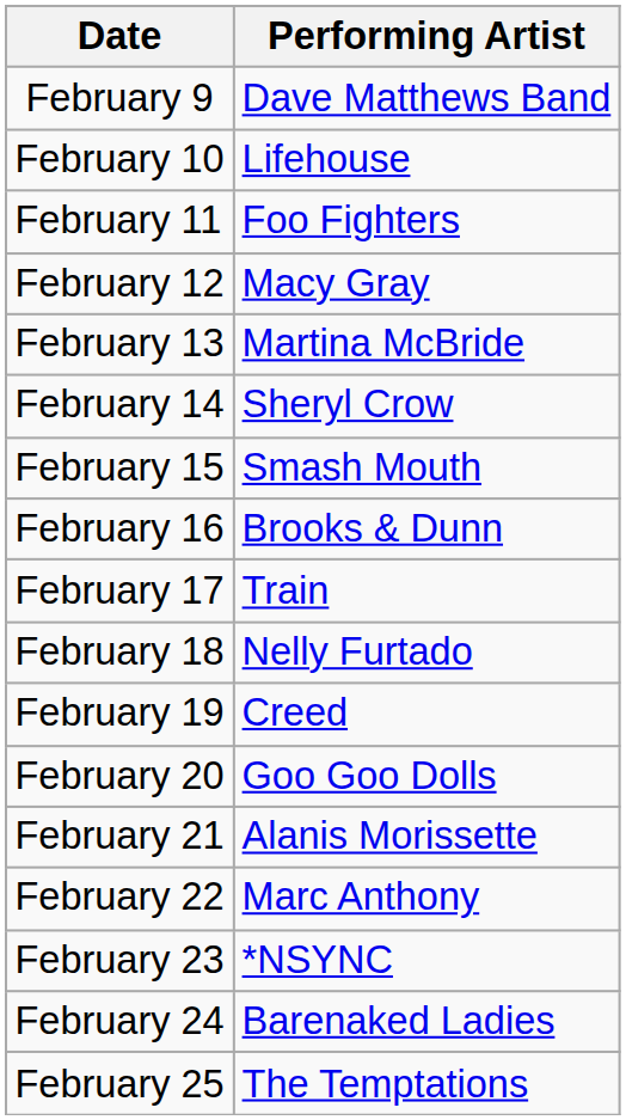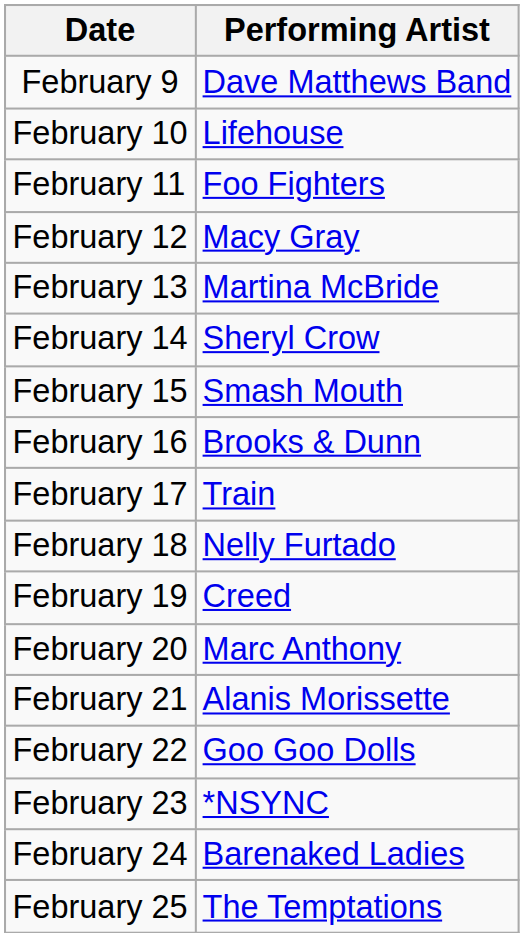February 20 | Performing Artist: Goo Goo Dolls -> Marc Anthony
February 22 | Performing Artist: Marc Anthony -> Goo Goo Dolls
